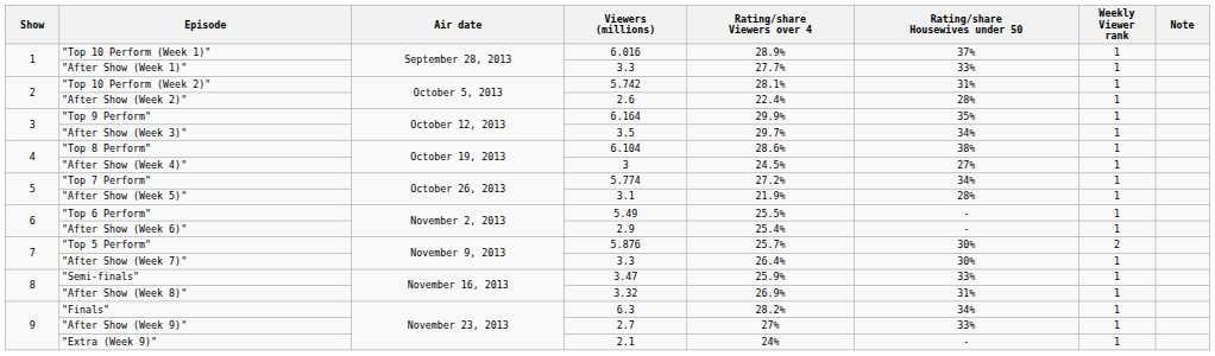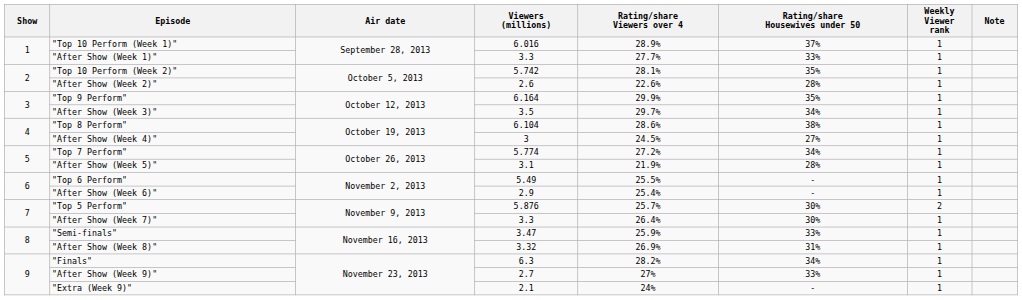"Top 10 Perform (Week 2)" | Rating/share Housewives under 50: 31% -> 35%
"After Show (Week 2)" | Rating/share Viewers over 4: 22.4% -> 22.6%
